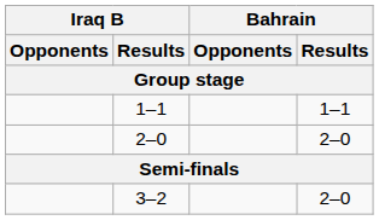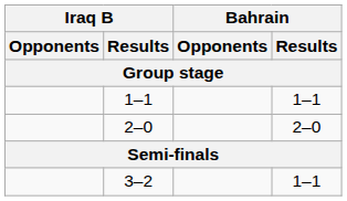3–2 | Bahrain / Results: 2–0 -> 1–1
